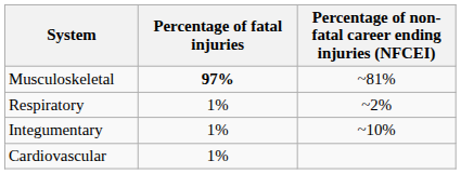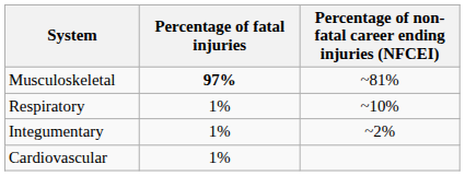Respiratory | Percentage of non-fatal career ending injuries (NFCEI): ~2% -> ~10%
Integumentary | Percentage of non-fatal career ending injuries (NFCEI): ~10% -> ~2%
